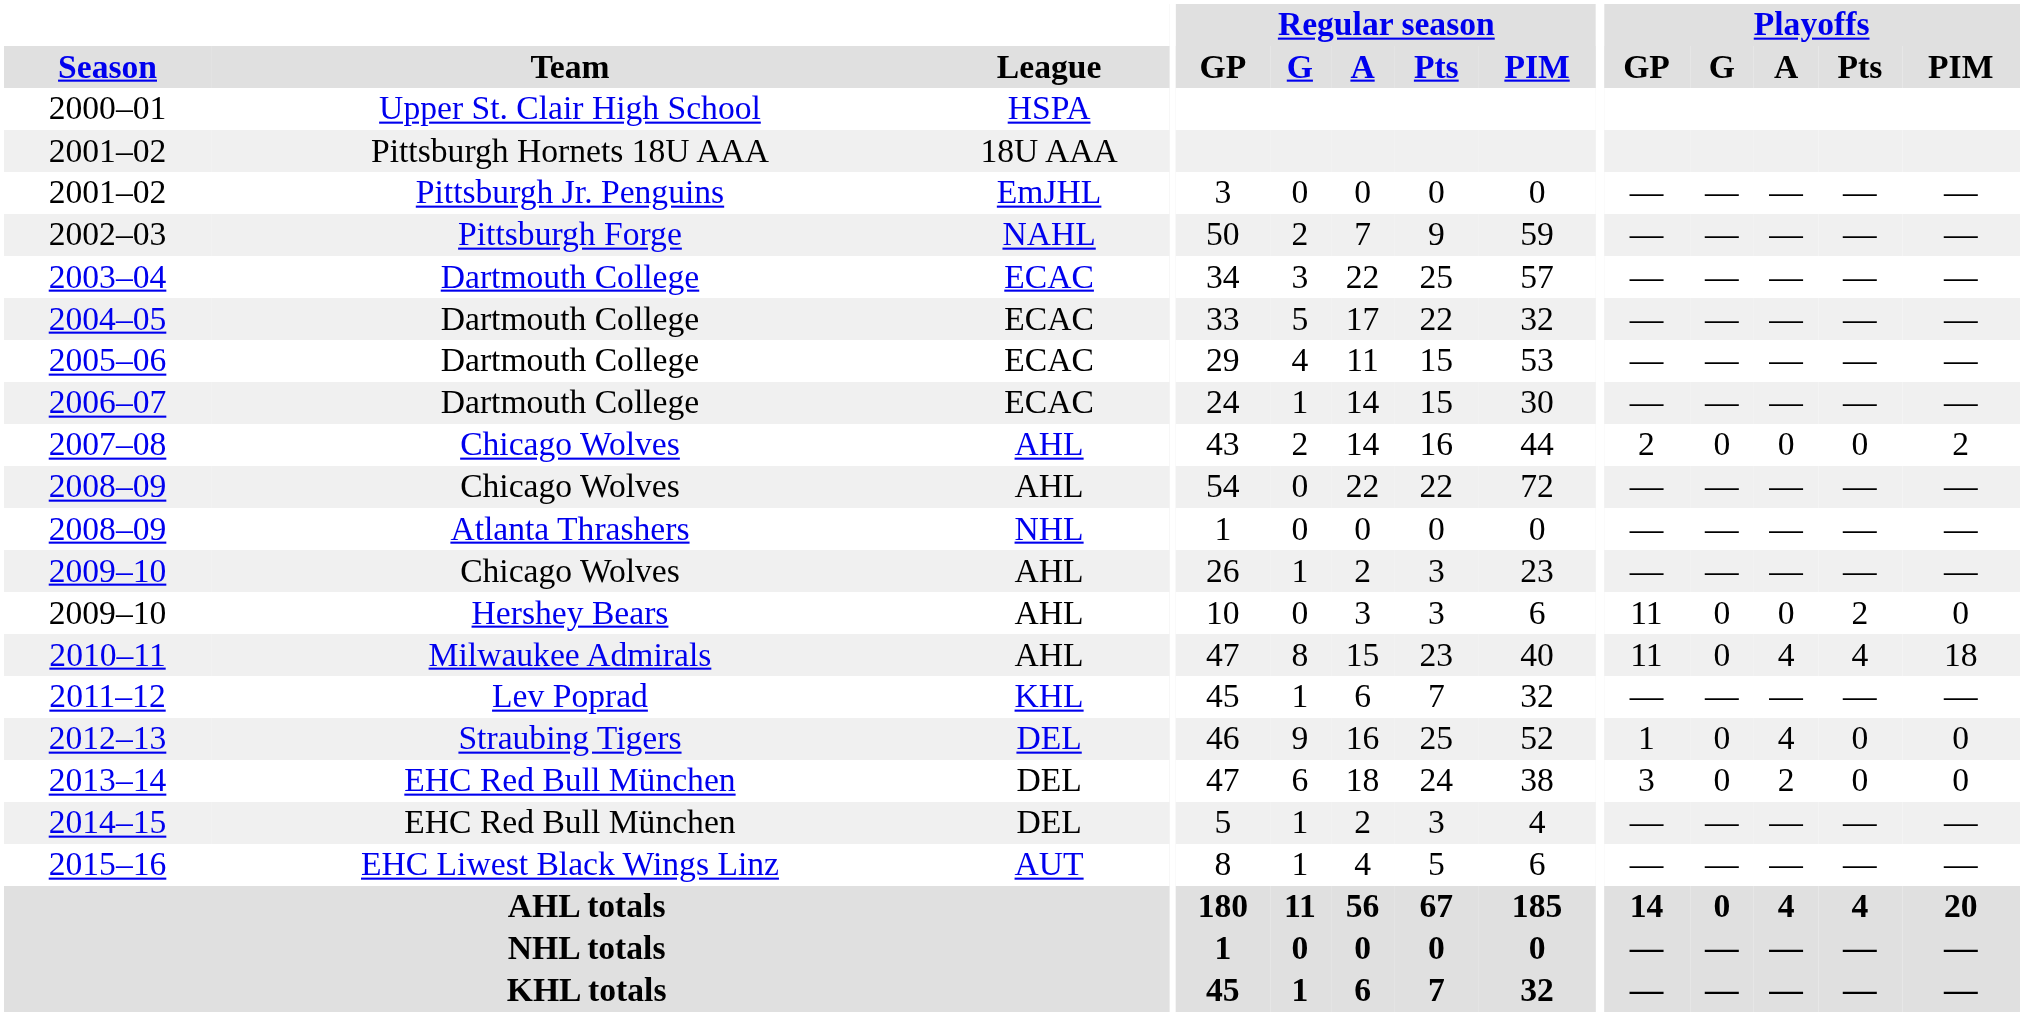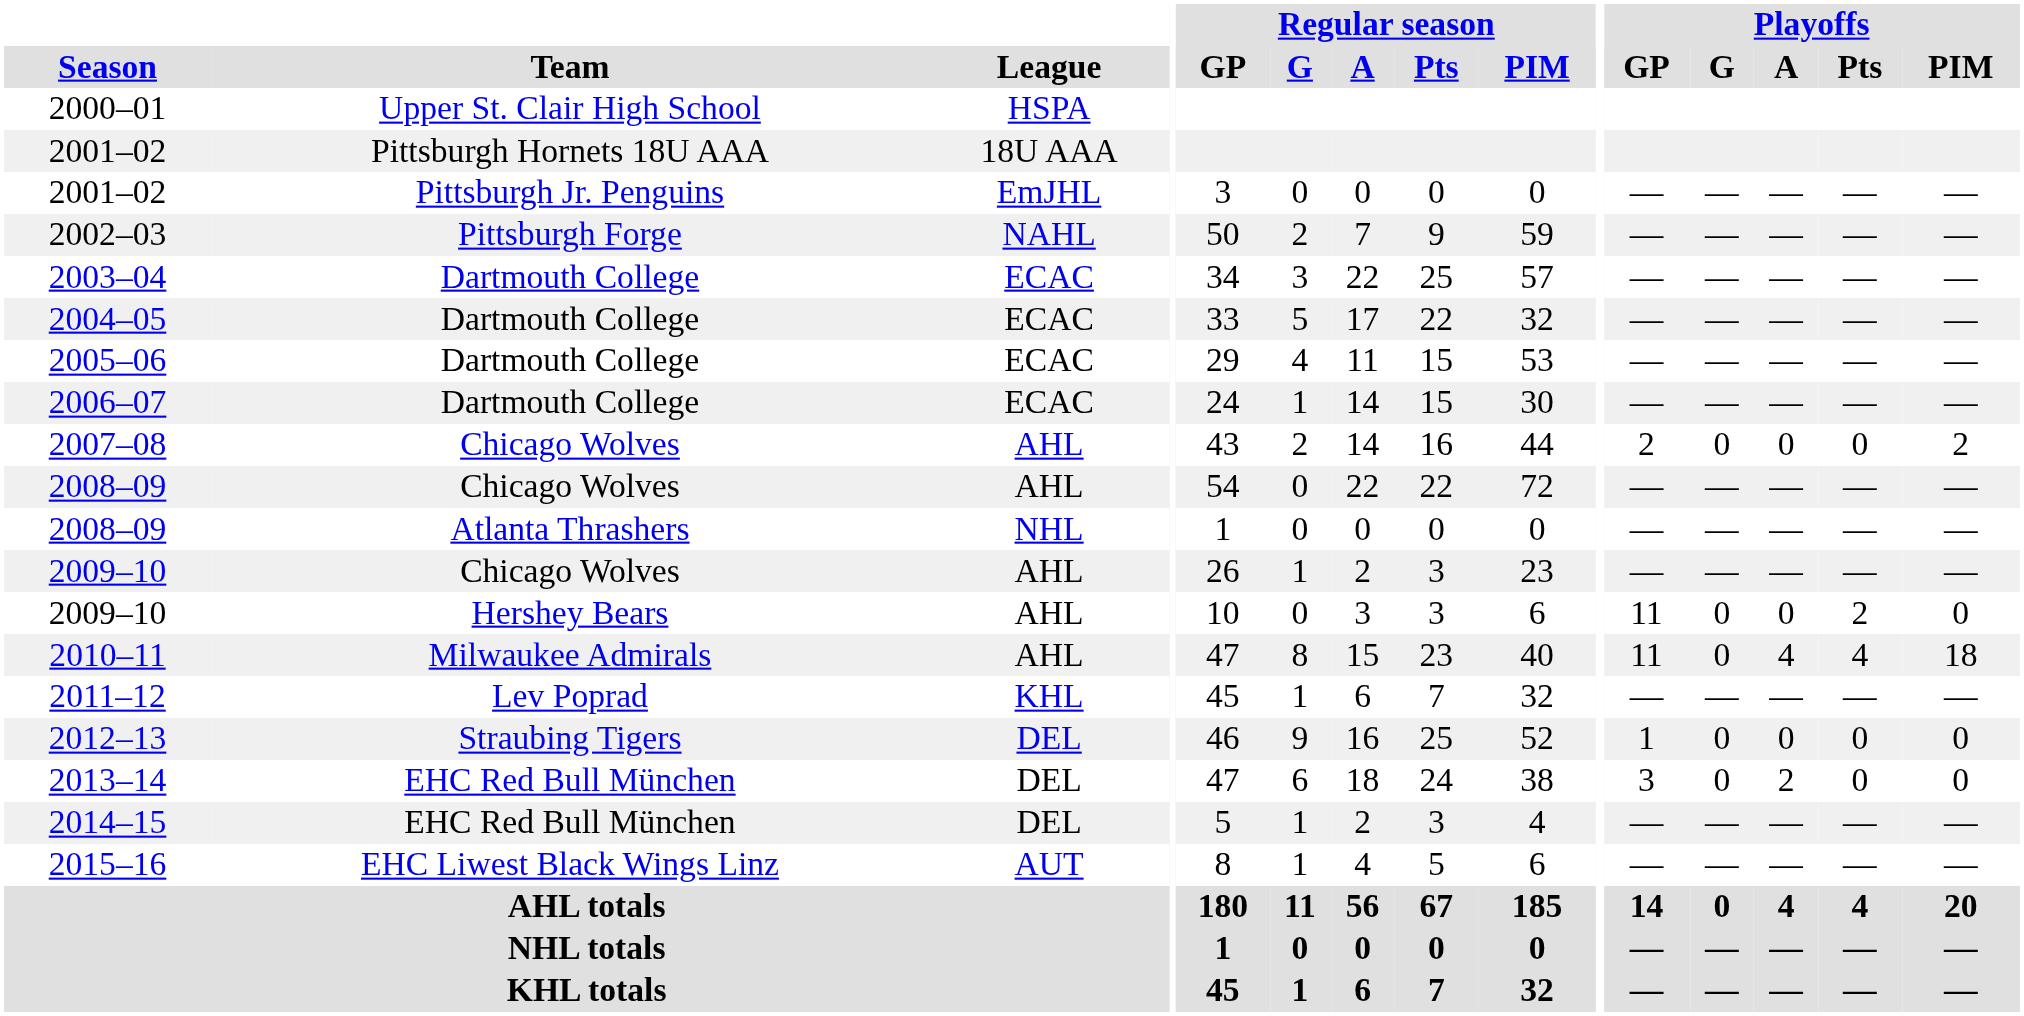2012–13 | Playoffs / A: 4 -> 0
